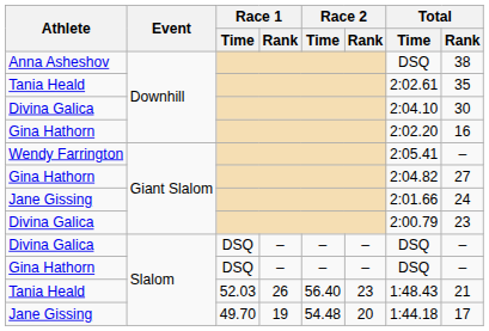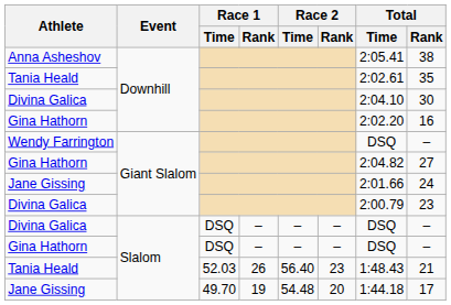Anna Asheshov | Total / Time: DSQ -> 2:05.41
Wendy Farrington | Total / Time: 2:05.41 -> DSQ
